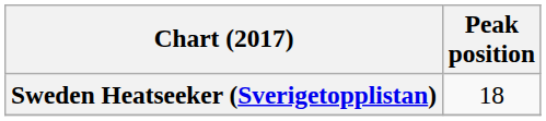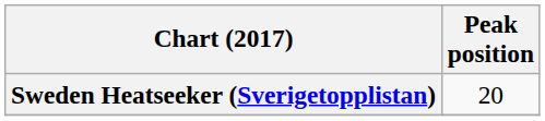Sweden Heatseeker (Sverigetopplistan) | Peak position: 18 -> 20
